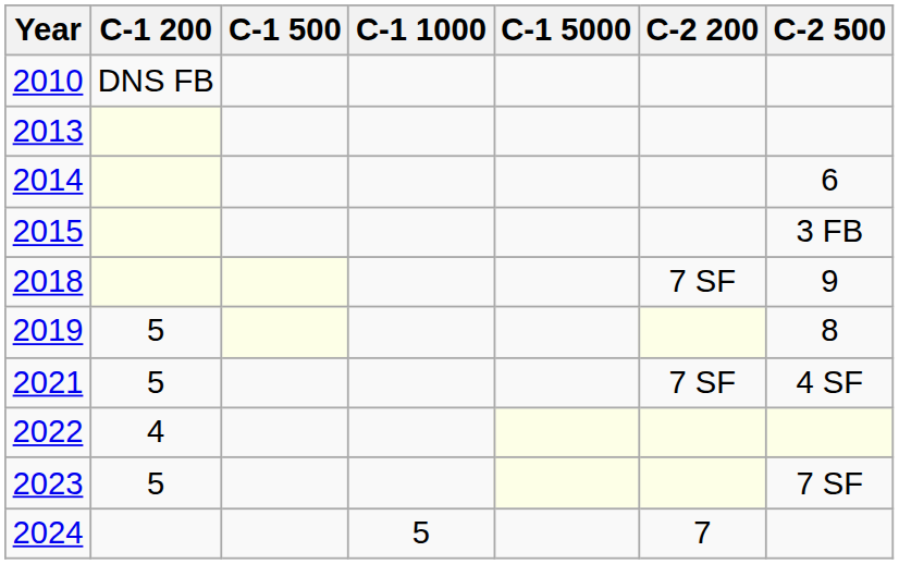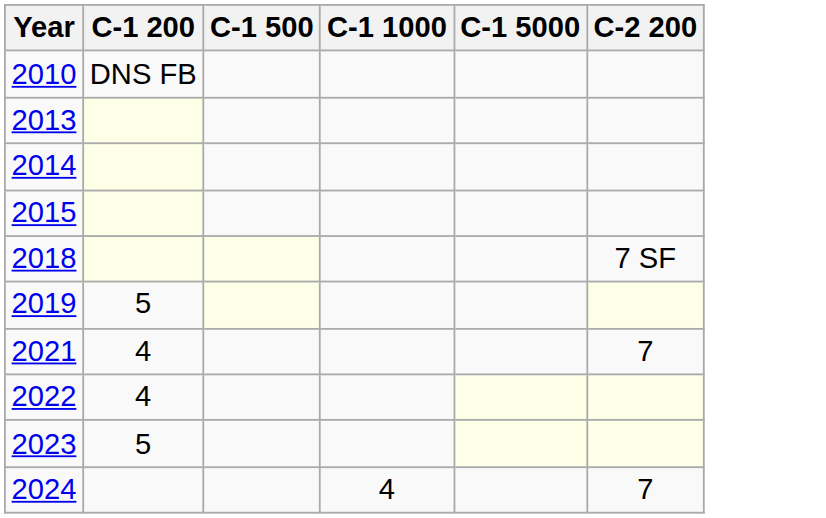- column: C-2 500 | 6 | 3 FB | 9 | 8 | 4 SF | 7 SF
2021 | C-1 200: 5 -> 4
2021 | C-2 200: 7 SF -> 7
2024 | C-1 1000: 5 -> 4
